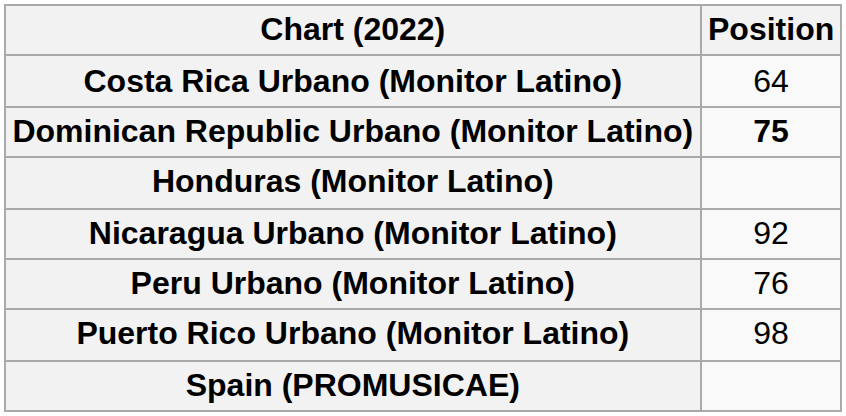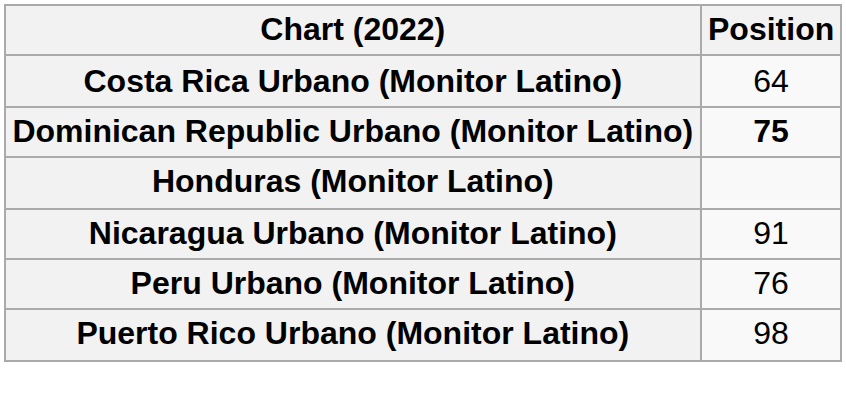Nicaragua Urbano (Monitor Latino) | Position: 92 -> 91
- row: Spain (PROMUSICAE)
